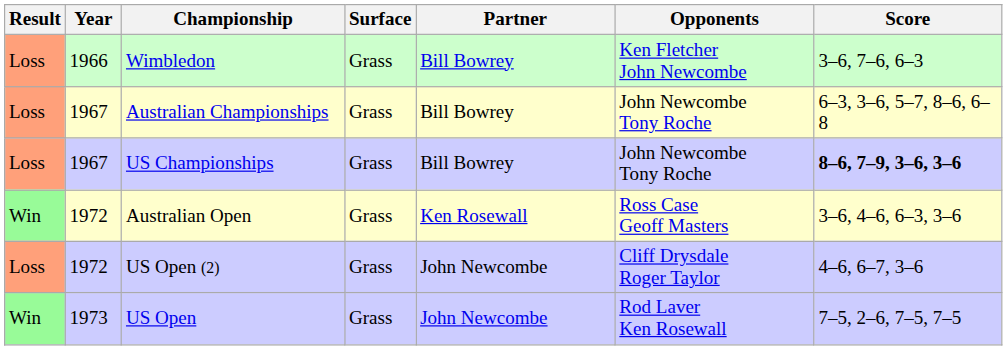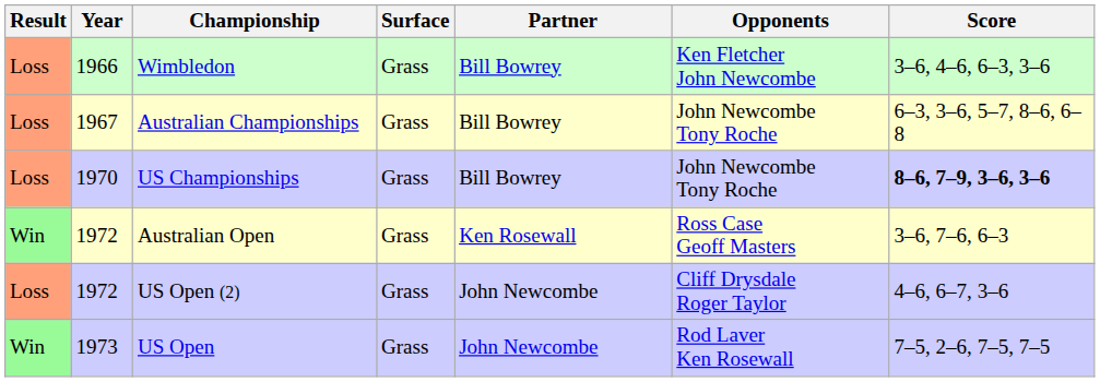Wimbledon | Score: 3–6, 7–6, 6–3 -> 3–6, 4–6, 6–3, 3–6
US Championships | Year: 1967 -> 1970
Australian Open | Score: 3–6, 4–6, 6–3, 3–6 -> 3–6, 7–6, 6–3
